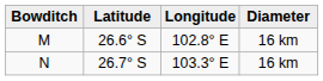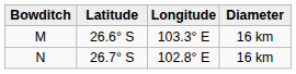M | Longitude: 102.8° E -> 103.3° E
N | Longitude: 103.3° E -> 102.8° E
